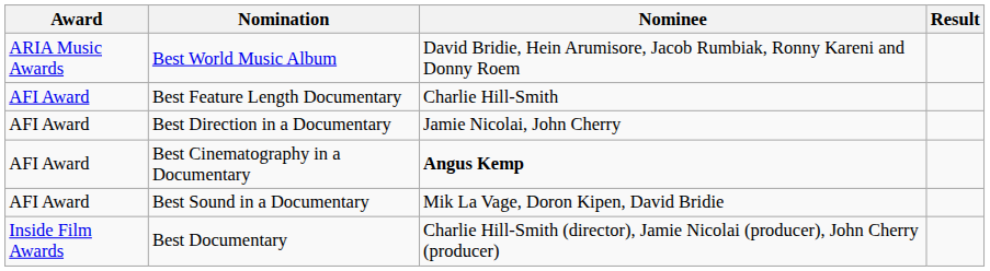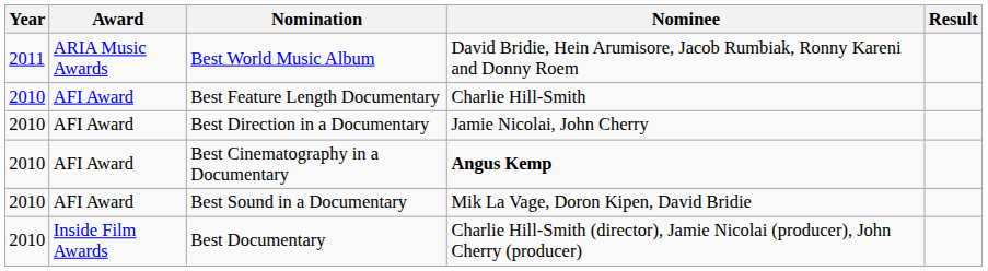+ column: Year | 2011 | 2010 | 2010 | 2010 | 2010 | 2010
